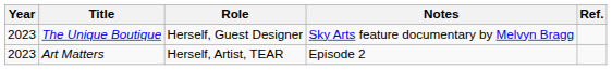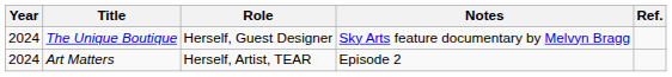The Unique Boutique | Year: 2023 -> 2024
Art Matters | Year: 2023 -> 2024
